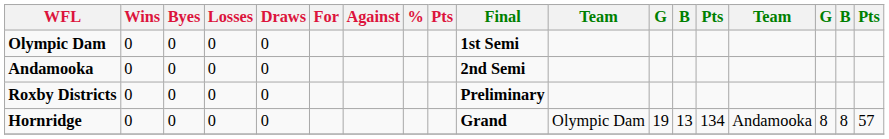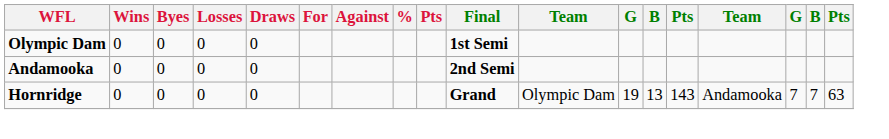- row: Roxby Districts | 0 | 0 | 0 | 0 | Preliminary
Hornridge | column 14: 134 -> 143
Hornridge | column 16: 8 -> 7
Hornridge | column 17: 8 -> 7
Hornridge | column 18: 57 -> 63
